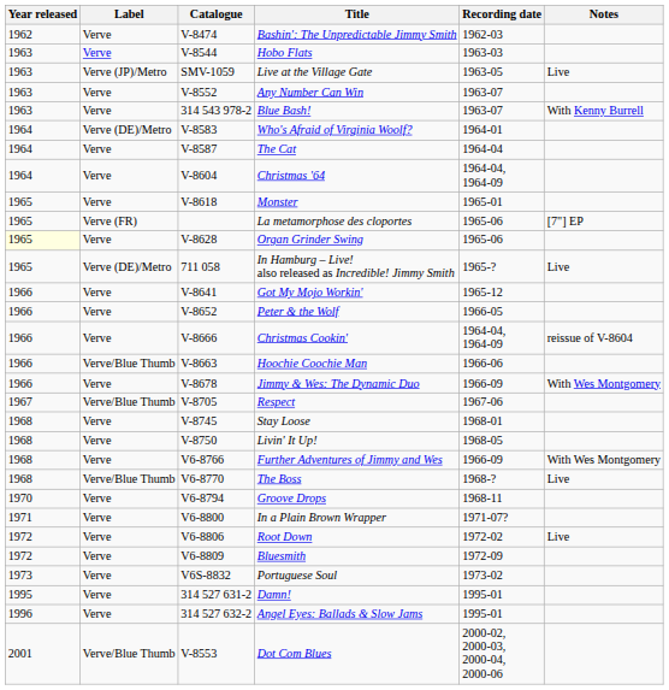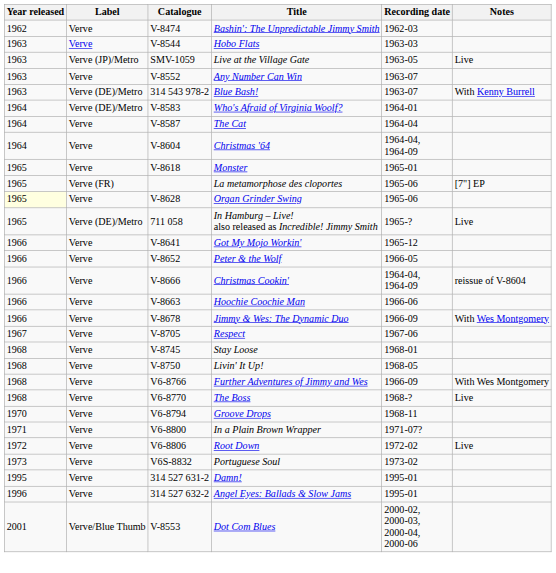Blue Bash! | Label: Verve -> Verve (DE)/Metro
Hoochie Coochie Man | Label: Verve/Blue Thumb -> Verve
Respect | Label: Verve/Blue Thumb -> Verve
The Boss | Label: Verve/Blue Thumb -> Verve
- row: 1972 | Verve | V6-8809 | Bluesmith | 1972-09
